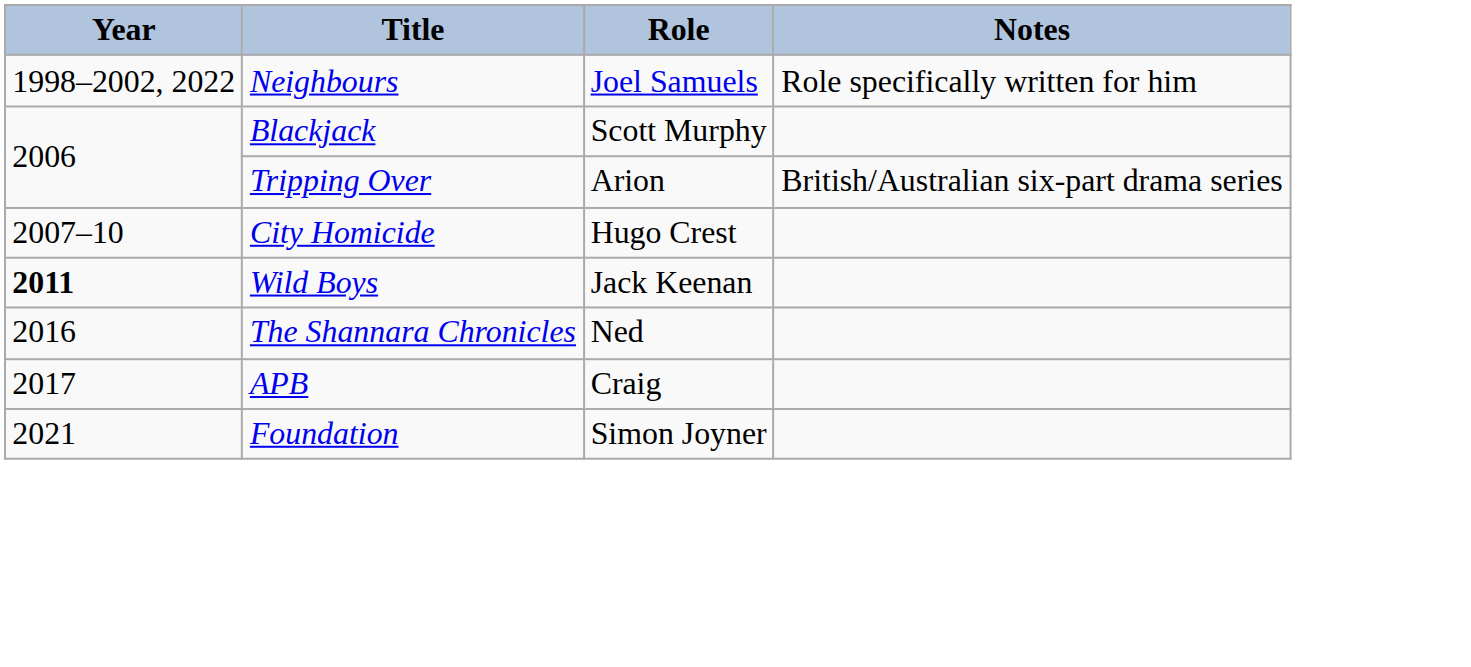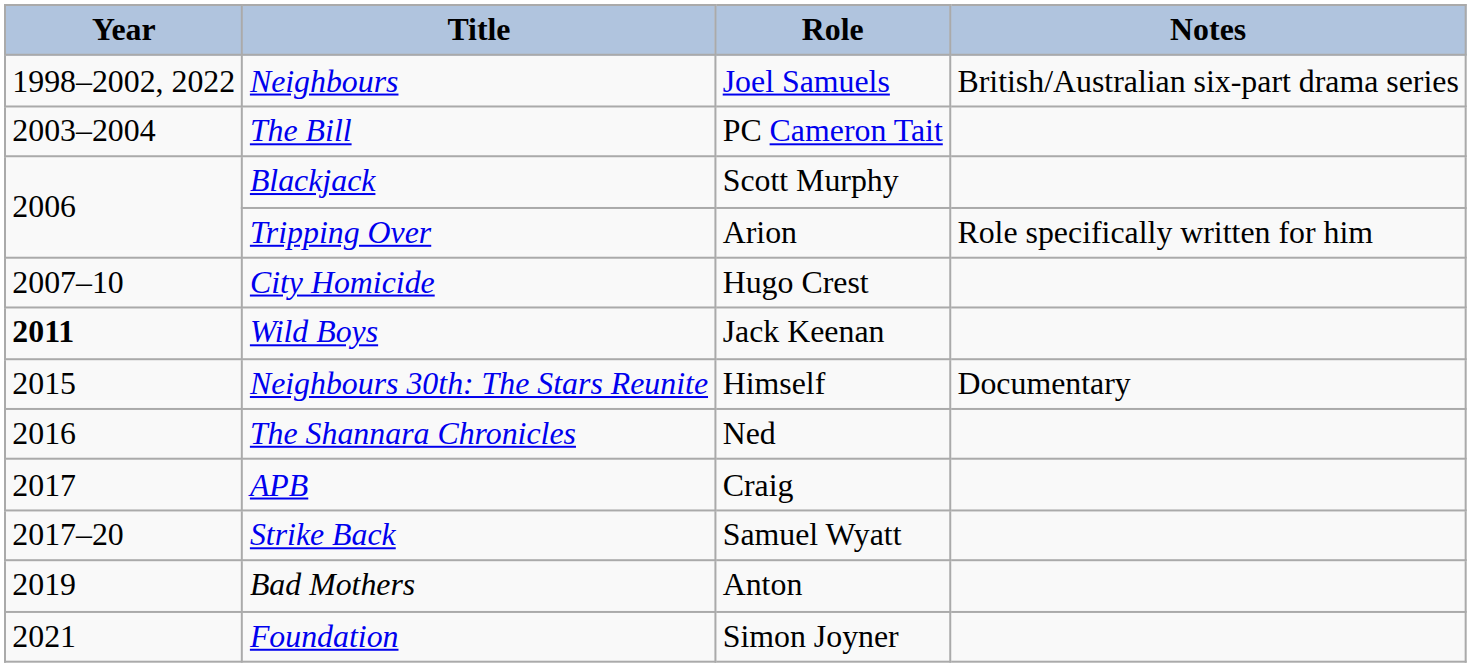Neighbours | Notes: Role specifically written for him -> British/Australian six-part drama series
+ row: 2003–2004 | The Bill | PC Cameron Tait
Tripping Over | Notes: British/Australian six-part drama series -> Role specifically written for him
+ row: 2015 | Neighbours 30th: The Stars Reunite | Himself | Documentary
+ row: 2017–20 | Strike Back | Samuel Wyatt
+ row: 2019 | Bad Mothers | Anton
